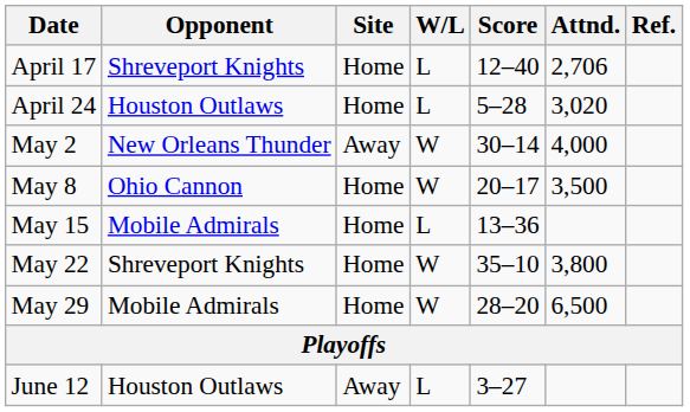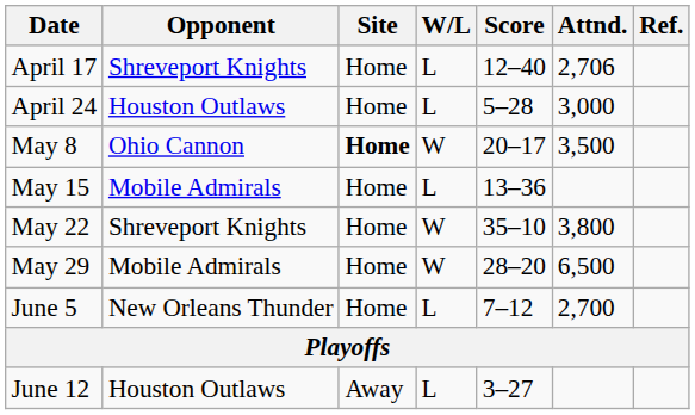April 24 | Attnd.: 3,020 -> 3,000
- row: May 2 | New Orleans Thunder | Away | W | 30–14 | 4,000
May 8 | Site: normal -> bold
+ row: June 5 | New Orleans Thunder | Home | L | 7–12 | 2,700
